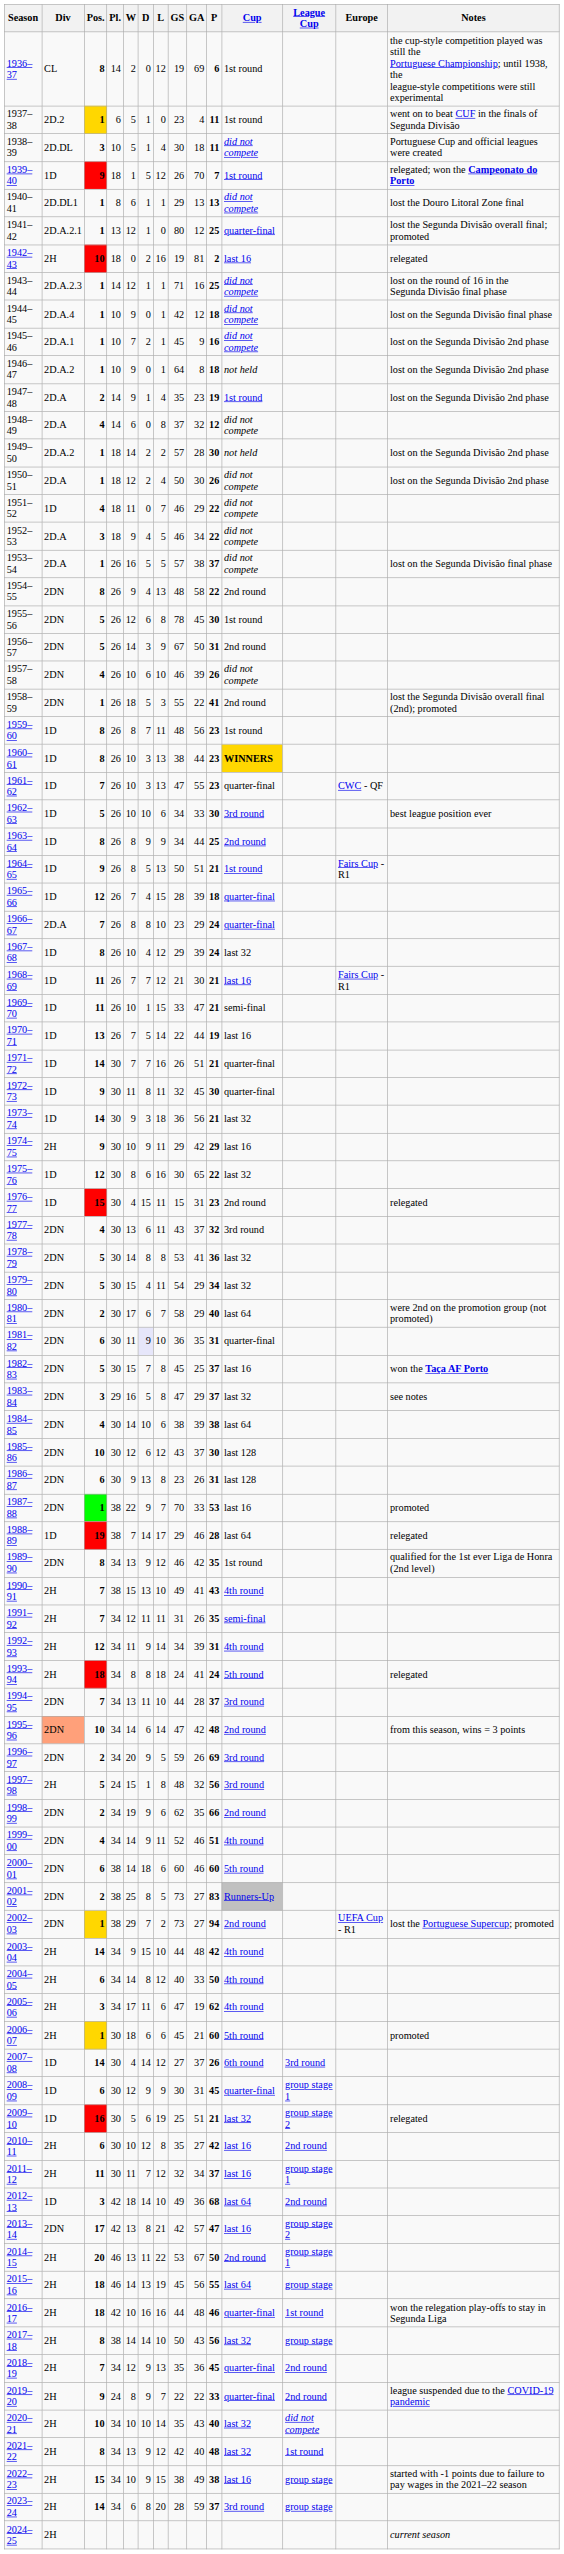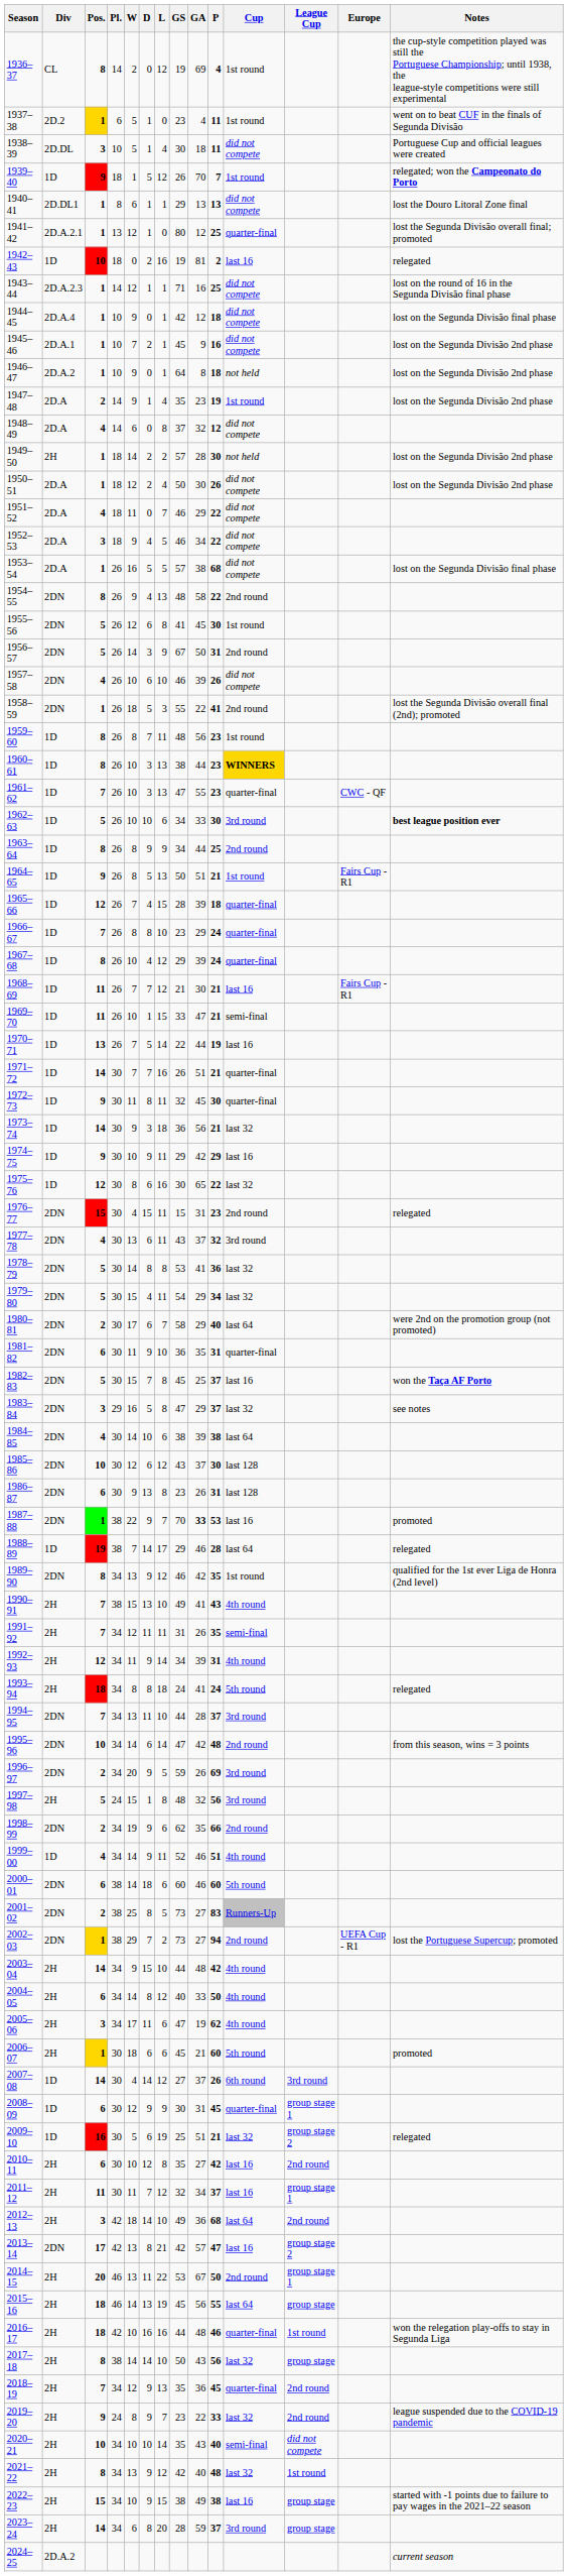1936–37 | P: 6 -> 4
1942–43 | Div: 2H -> 1D
1949–50 | Div: 2D.A.2 -> 2H
1951–52 | Div: 1D -> 2D.A
1953–54 | P: 37 -> 68
1955–56 | GS: 78 -> 41
1962–63 | Notes: normal -> bold
1966–67 | Div: 2D.A -> 1D
1967–68 | Cup: last 32 -> quarter-final
1974–75 | Div: 2H -> 1D
1976–77 | Div: 1D -> 2DN
1981–82 | D: lavender background -> no background
1987–88 | GA: normal -> bold
1995–96 | Div: lightsalmon background -> no background
1999–00 | Div: 2DN -> 1D
2012–13 | Div: 1D -> 2H
2019–20 | GS: 22 -> 23
2019–20 | Cup: quarter-final -> last 32
2020–21 | Cup: last 32 -> semi-final
2024–25 | Div: 2H -> 2D.A.2
